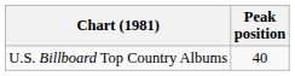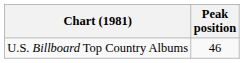U.S. Billboard Top Country Albums | Peak position: 40 -> 46
